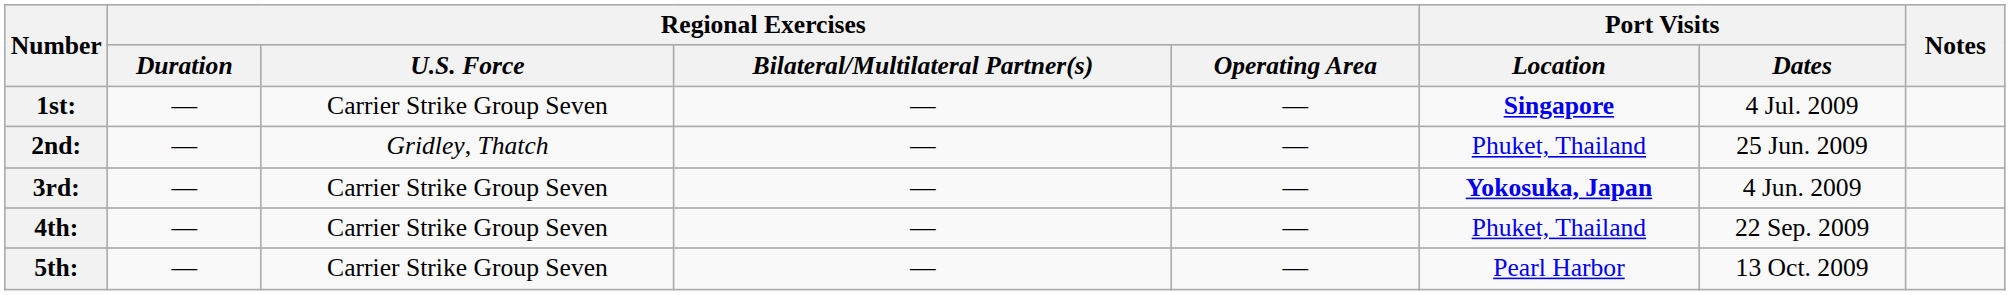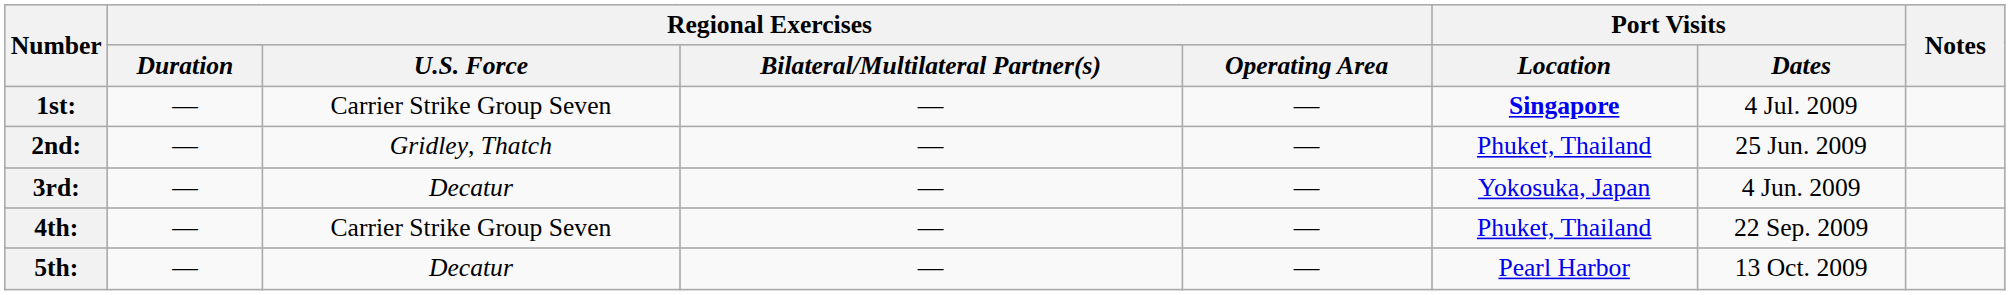3rd: | Regional Exercises / U.S. Force: Carrier Strike Group Seven -> Decatur
3rd: | Port Visits / Location: bold -> normal
5th: | Regional Exercises / U.S. Force: Carrier Strike Group Seven -> Decatur
